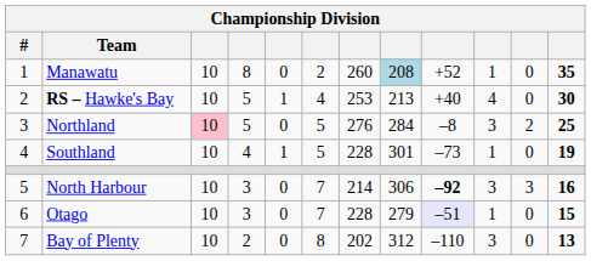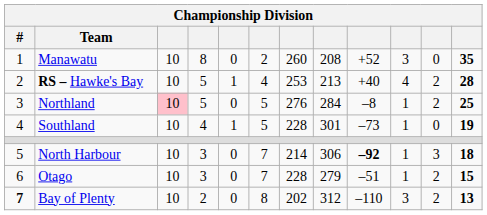Manawatu | column 8: lightblue background -> no background
Manawatu | column 10: 1 -> 3
RS – Hawke's Bay | column 11: 0 -> 2
RS – Hawke's Bay | column 12: 30 -> 28
Northland | column 10: 3 -> 1
North Harbour | column 10: 3 -> 1
North Harbour | column 12: 16 -> 18
Otago | column 9: lavender background -> no background
Otago | column 11: 0 -> 2
Bay of Plenty | #: normal -> bold
Bay of Plenty | column 11: 0 -> 2
